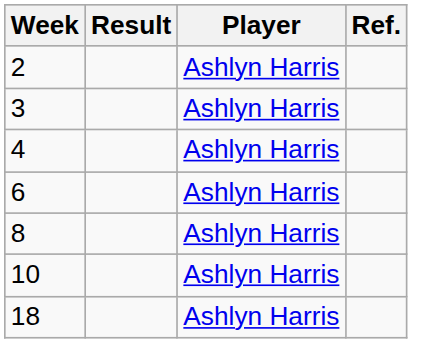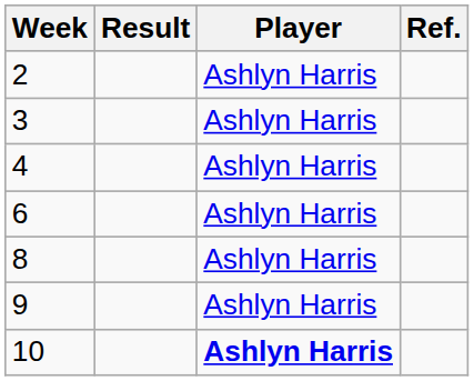+ row: 9 | Ashlyn Harris
10 | Player: normal -> bold
- row: 18 | Ashlyn Harris
